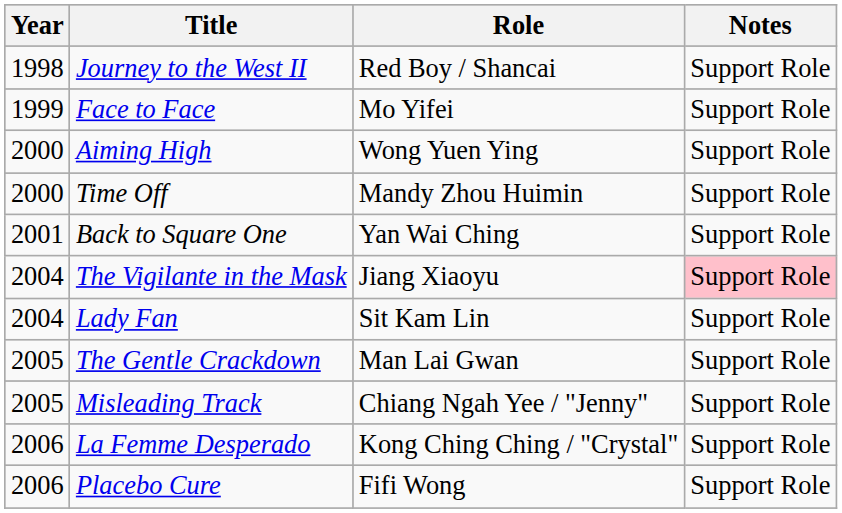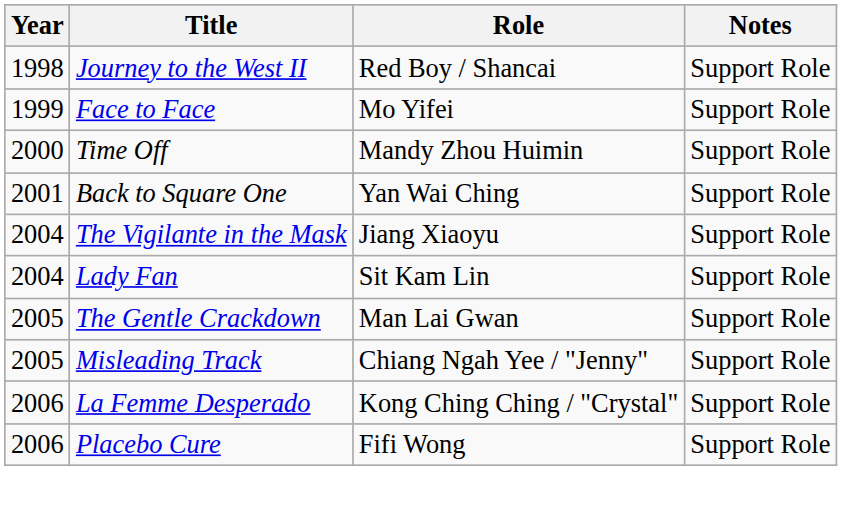- row: 2000 | Aiming High | Wong Yuen Ying | Support Role
The Vigilante in the Mask | Notes: pink background -> no background
